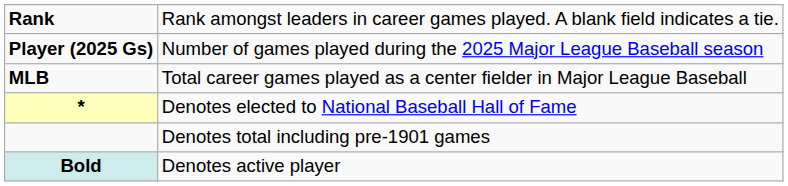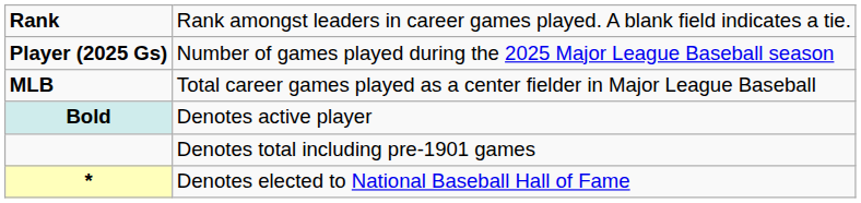rows swapped: * <-> Bold
